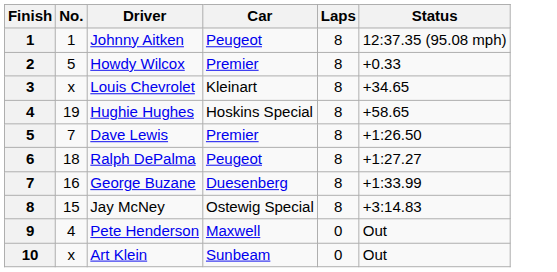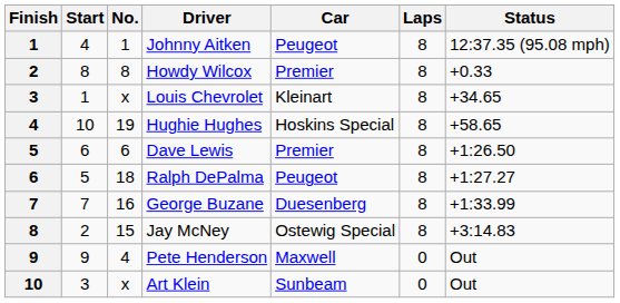+ column: Start | 4 | 8 | 1 | 10 | 6 | 5 | 7 | 2 | 9 | 3
Howdy Wilcox | No.: 5 -> 8
Dave Lewis | No.: 7 -> 6
